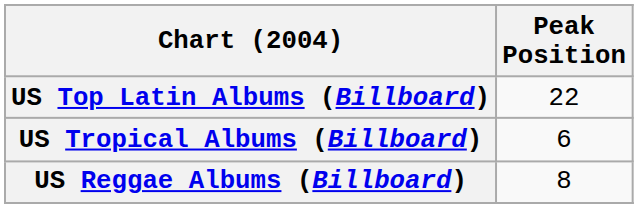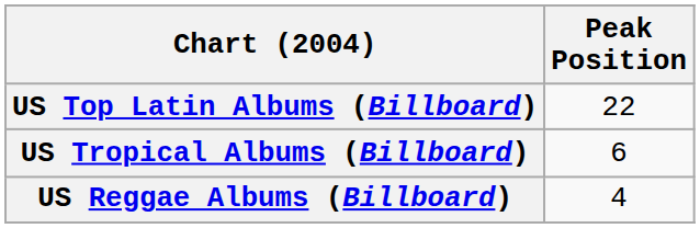US Reggae Albums (Billboard) | Peak Position: 8 -> 4
